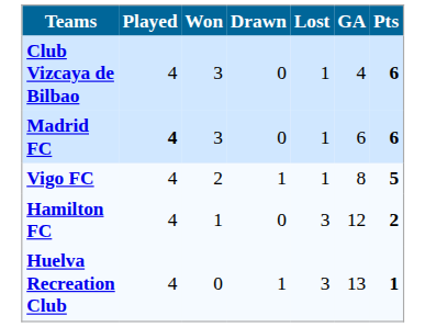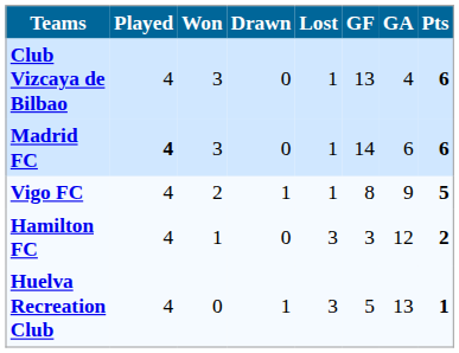+ column: GF | 13 | 14 | 8 | 3 | 5
Vigo FC | GA: 8 -> 9
